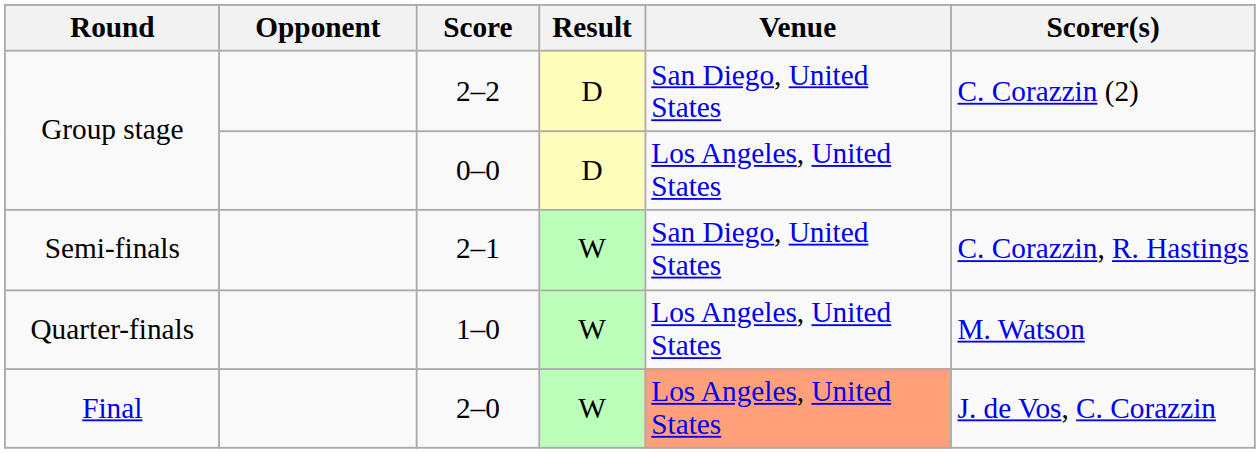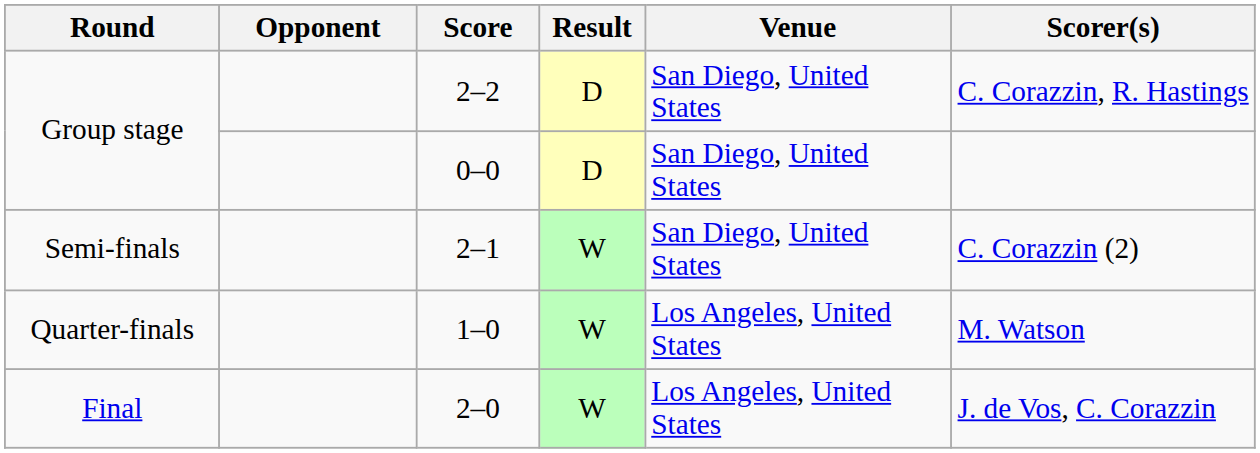2–2 | Scorer(s): C. Corazzin (2) -> C. Corazzin, R. Hastings
0–0 | Venue: Los Angeles, United States -> San Diego, United States
2–1 | Scorer(s): C. Corazzin, R. Hastings -> C. Corazzin (2)
2–0 | Venue: lightsalmon background -> no background
